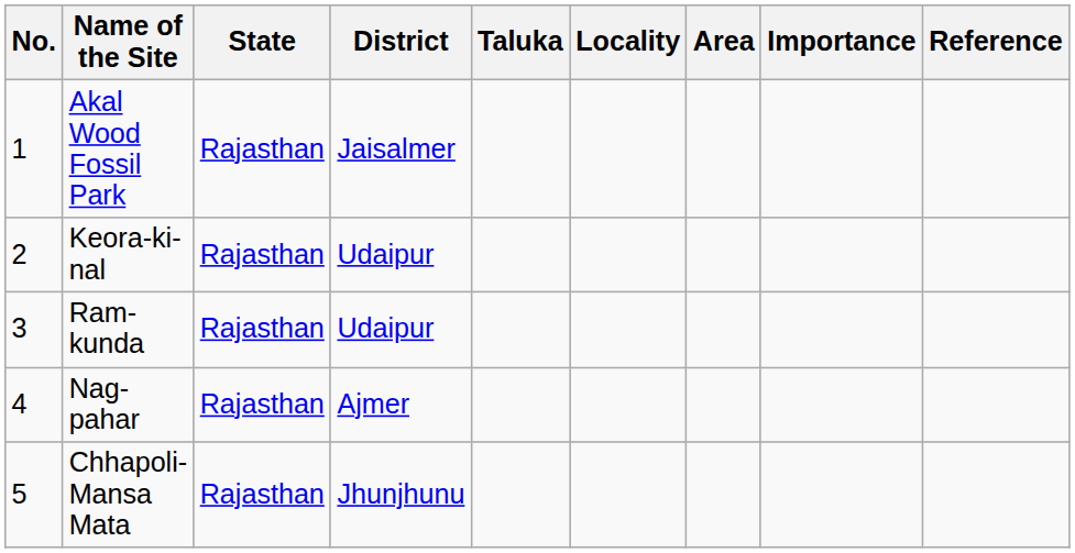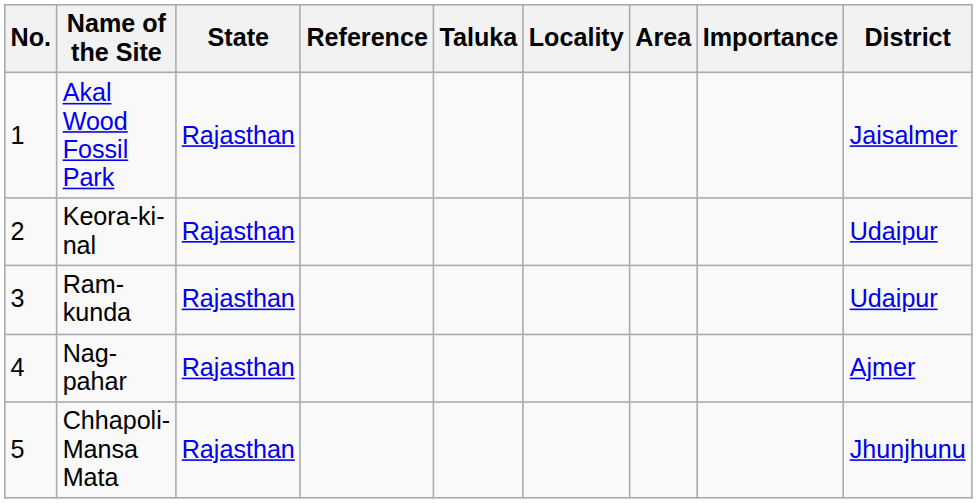columns swapped: District <-> Reference
